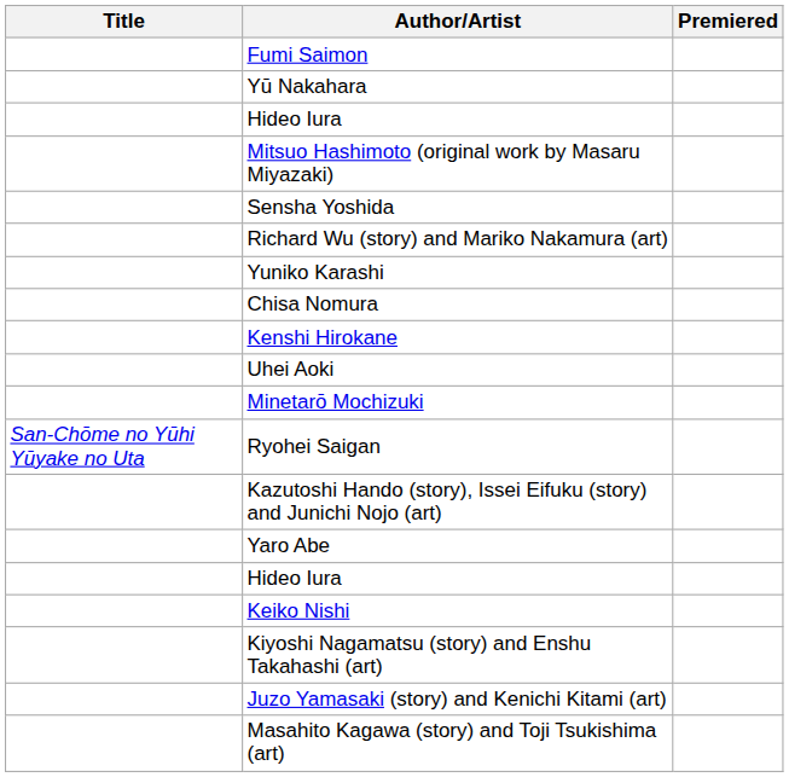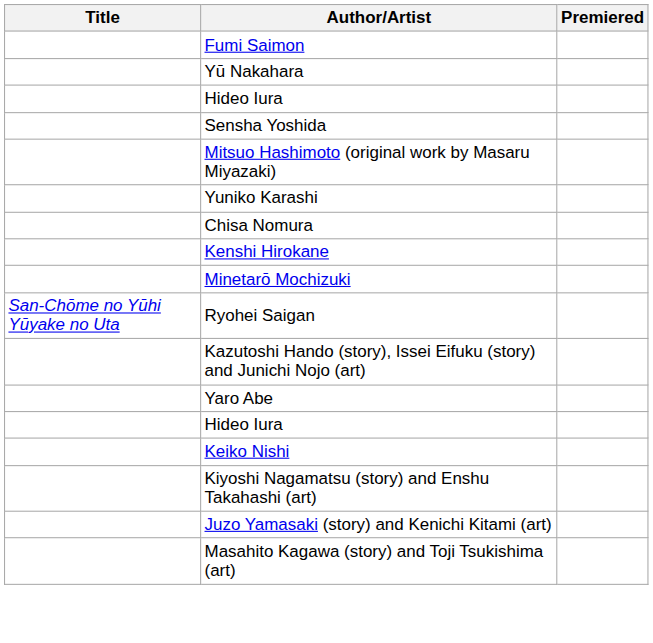rows swapped: Mitsuo Hashimoto (original work by Masaru Miyazaki) <-> Sensha Yoshida
- row: Richard Wu (story) and Mariko Nakamura (art)
- row: Uhei Aoki
